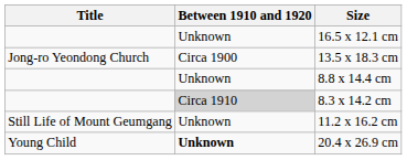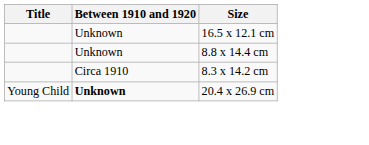- row: Jong-ro Yeondong Church | Circa 1900 | 13.5 x 18.3 cm
8.3 x 14.2 cm | Between 1910 and 1920: lightgrey background -> no background
- row: Still Life of Mount Geumgang | Unknown | 11.2 x 16.2 cm
